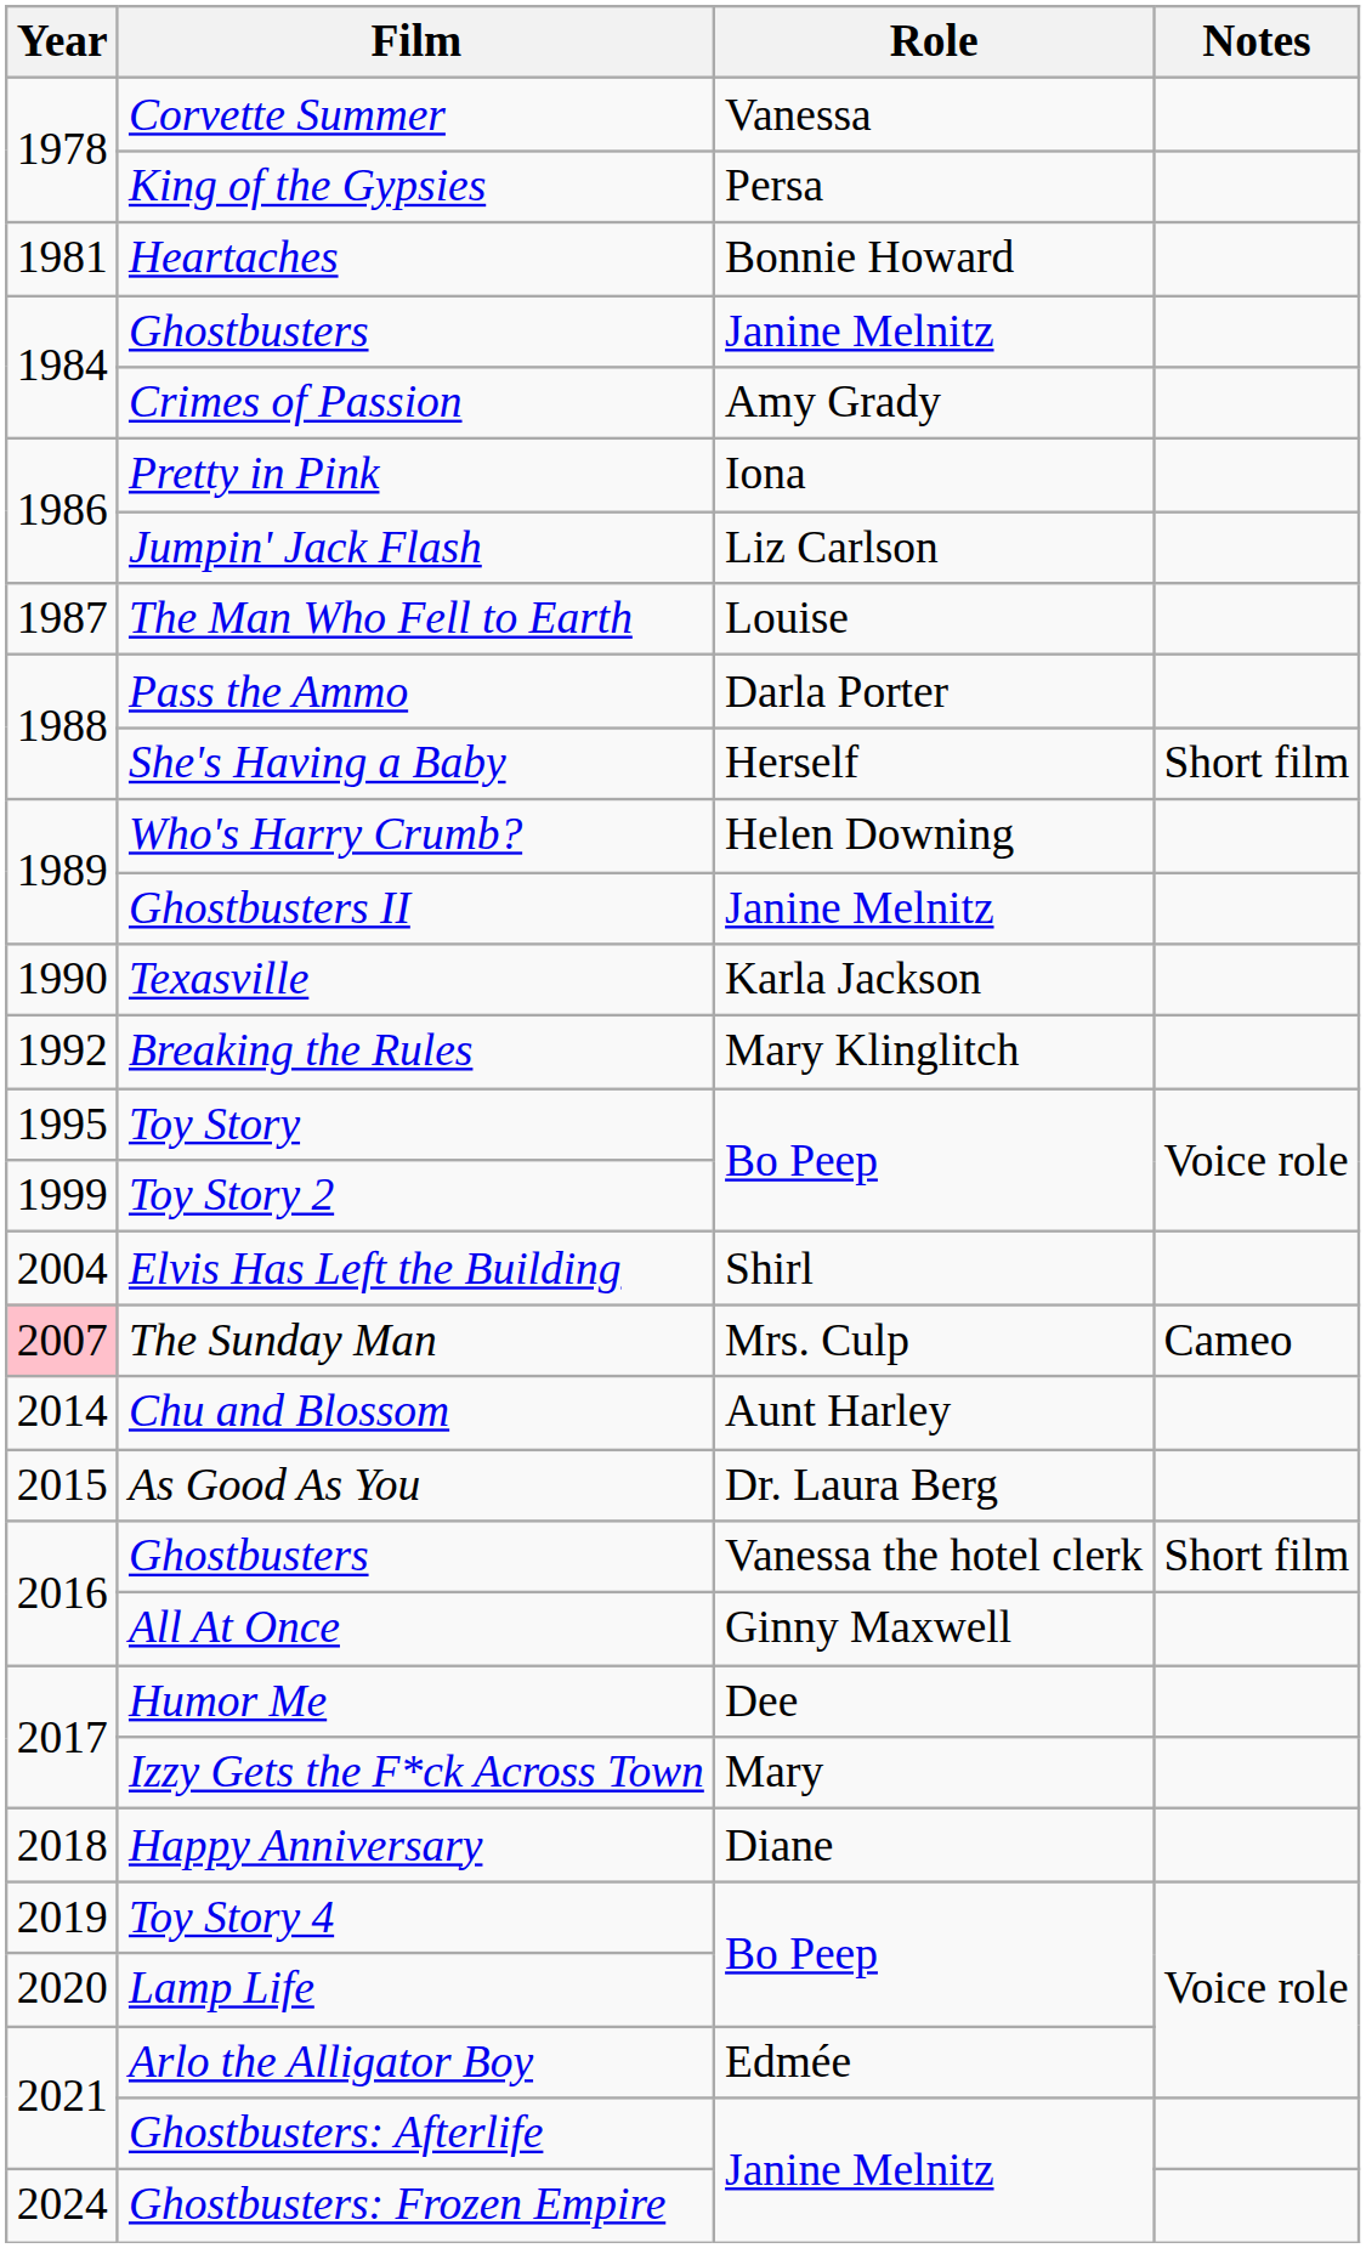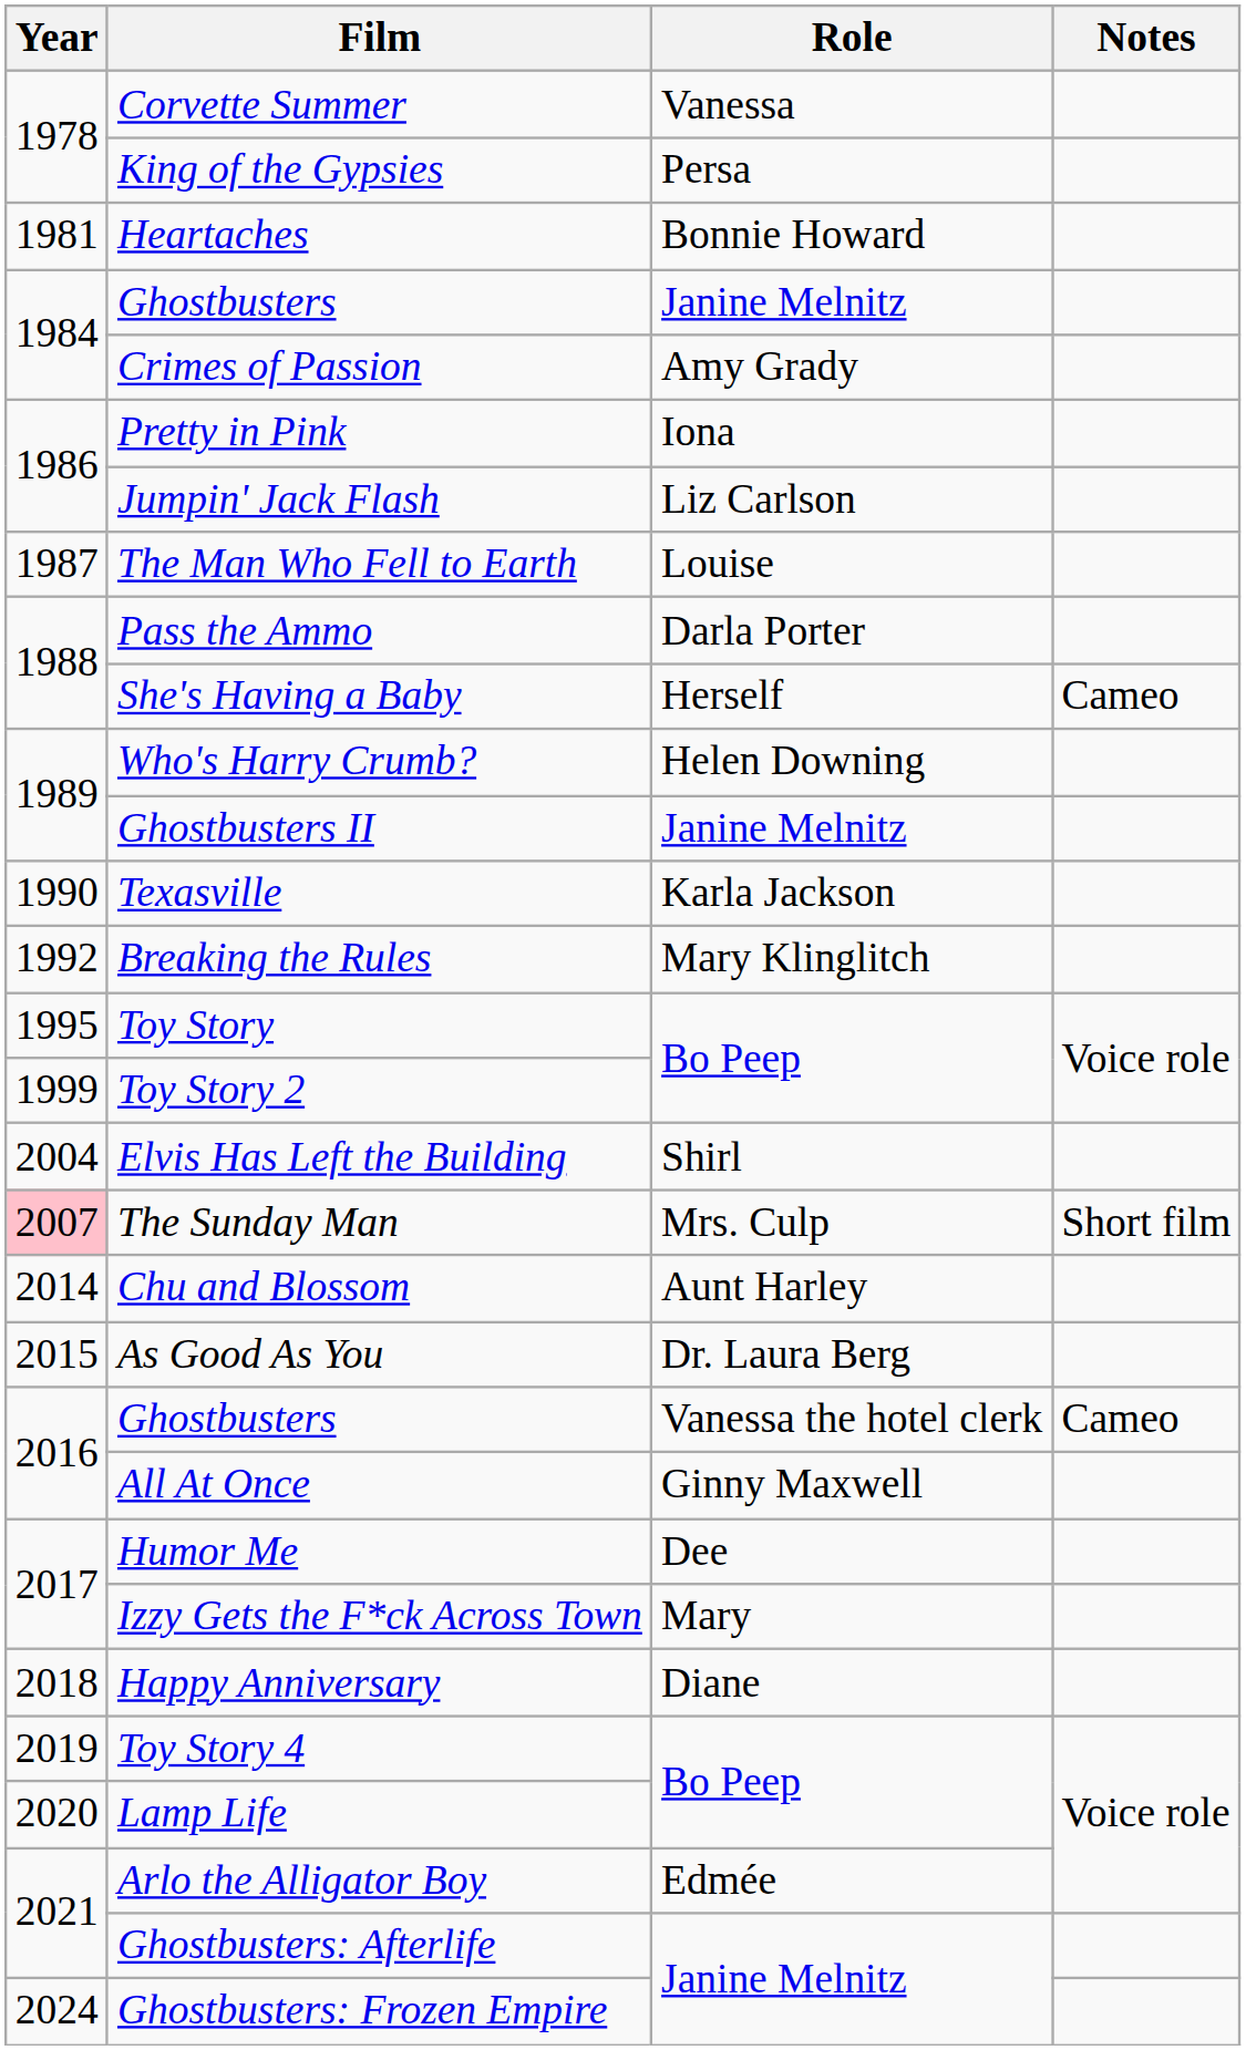She's Having a Baby | Notes: Short film -> Cameo
The Sunday Man | Notes: Cameo -> Short film
Ghostbusters / Vanessa the hotel clerk | Notes: Short film -> Cameo
